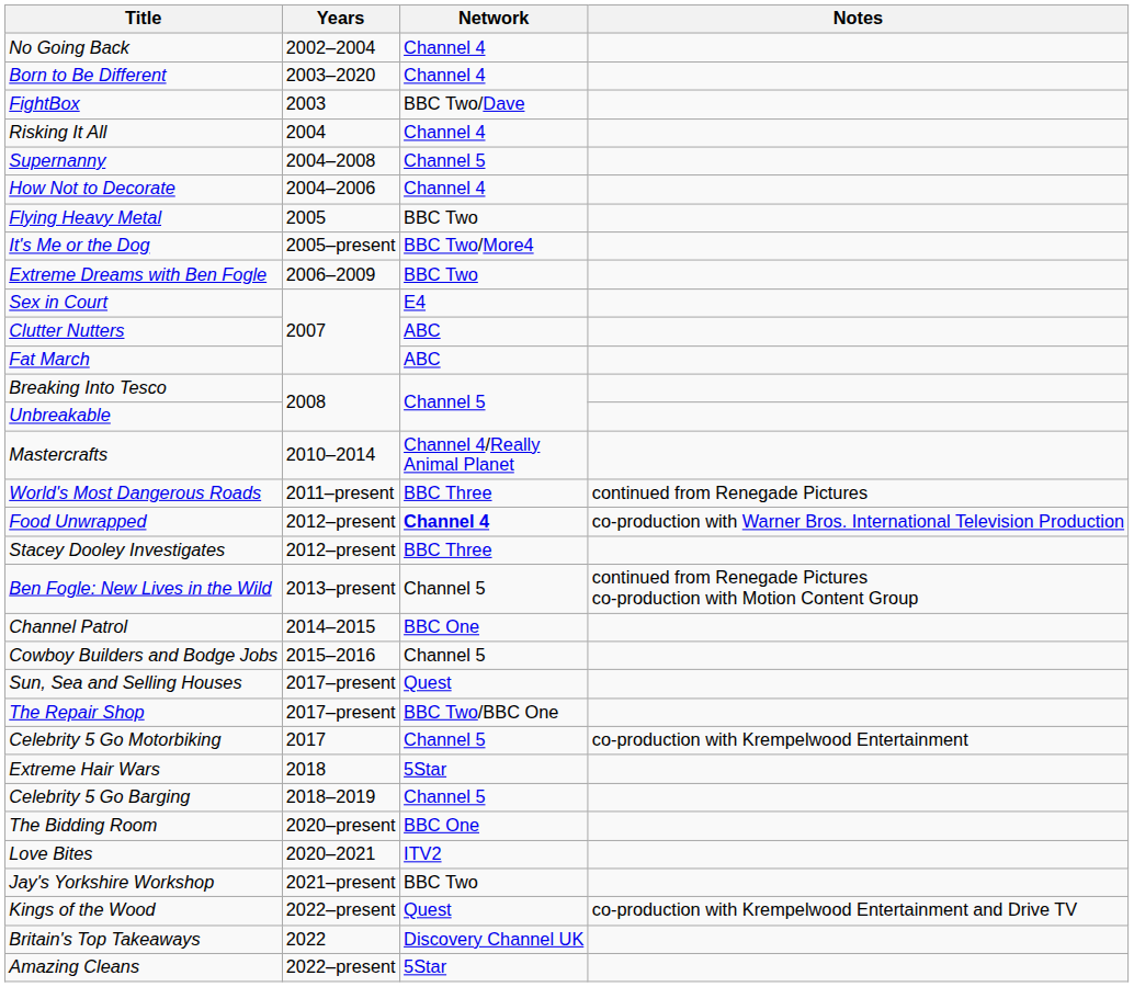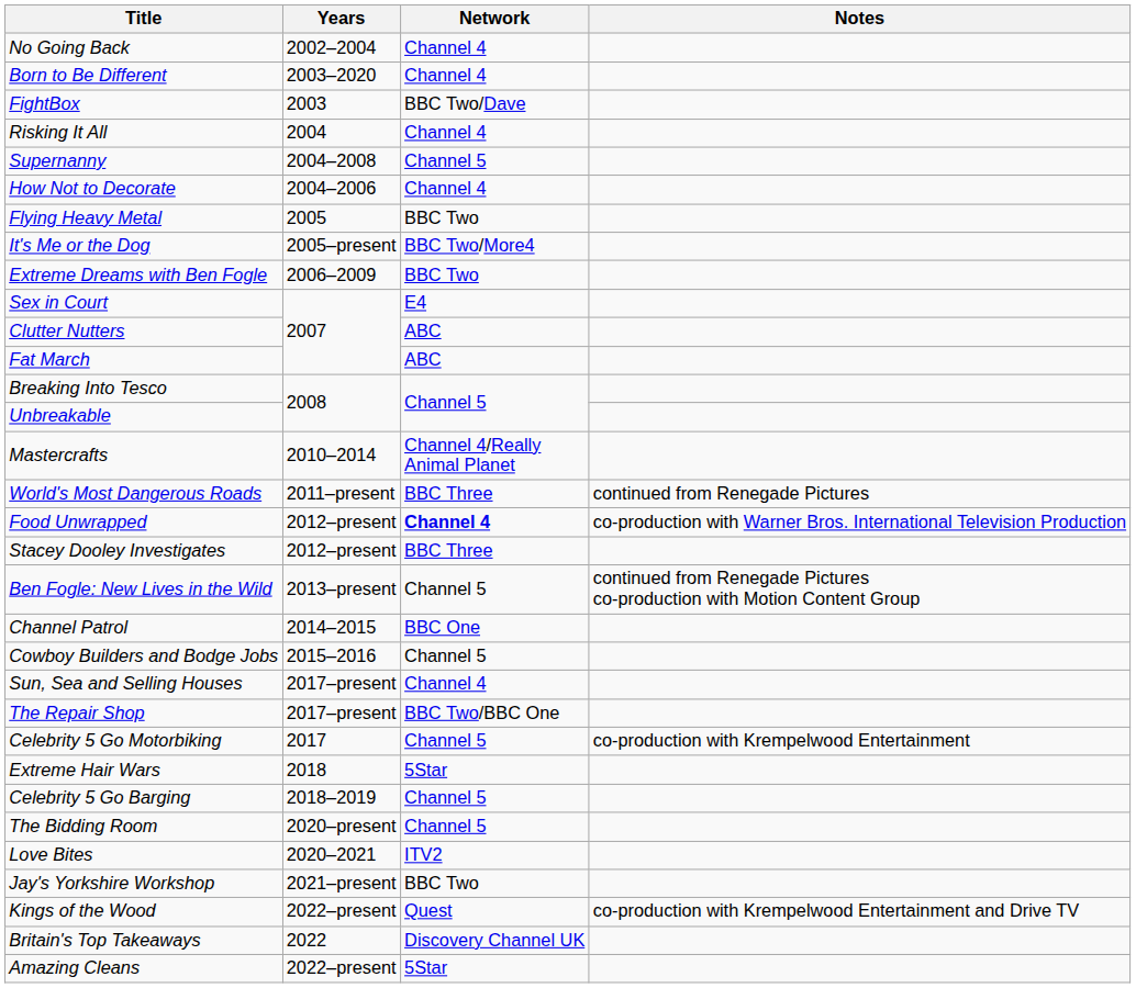Sun, Sea and Selling Houses | Network: Quest -> Channel 4
The Bidding Room | Network: BBC One -> Channel 5
